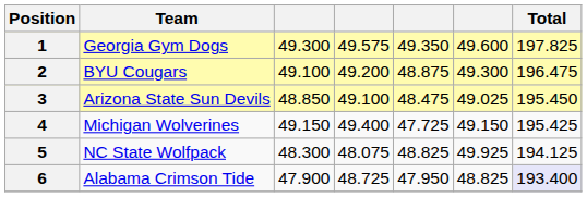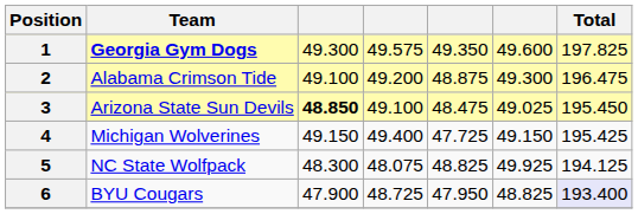1 | Team: normal -> bold
2 | Team: BYU Cougars -> Alabama Crimson Tide
3 | column 3: normal -> bold
6 | Team: Alabama Crimson Tide -> BYU Cougars
